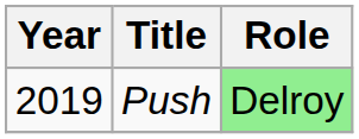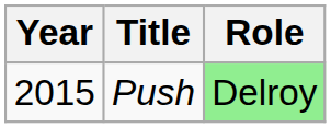Push | Year: 2019 -> 2015
